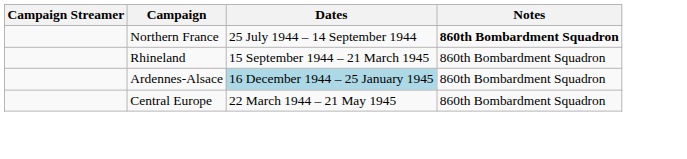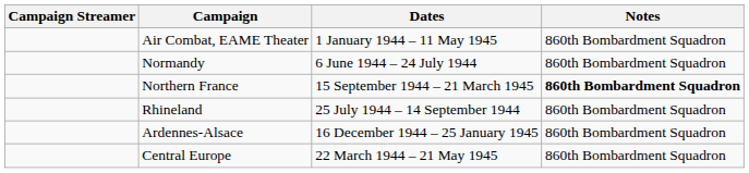+ row: Air Combat, EAME Theater | 1 January 1944 – 11 May 1945 | 860th Bombardment Squadron
+ row: Normandy | 6 June 1944 – 24 July 1944 | 860th Bombardment Squadron
Northern France | Dates: 25 July 1944 – 14 September 1944 -> 15 September 1944 – 21 March 1945
Rhineland | Dates: 15 September 1944 – 21 March 1945 -> 25 July 1944 – 14 September 1944
Ardennes-Alsace | Dates: lightblue background -> no background
